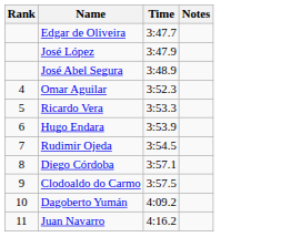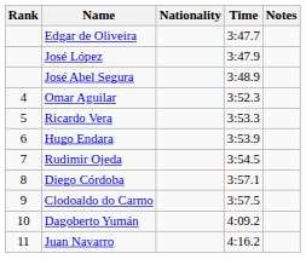+ column: Nationality
